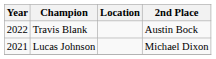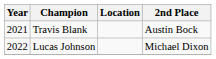Travis Blank | Year: 2022 -> 2021
Lucas Johnson | Year: 2021 -> 2022
